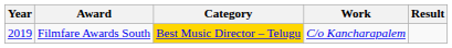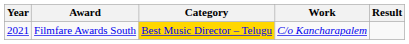Filmfare Awards South | Year: 2019 -> 2021
